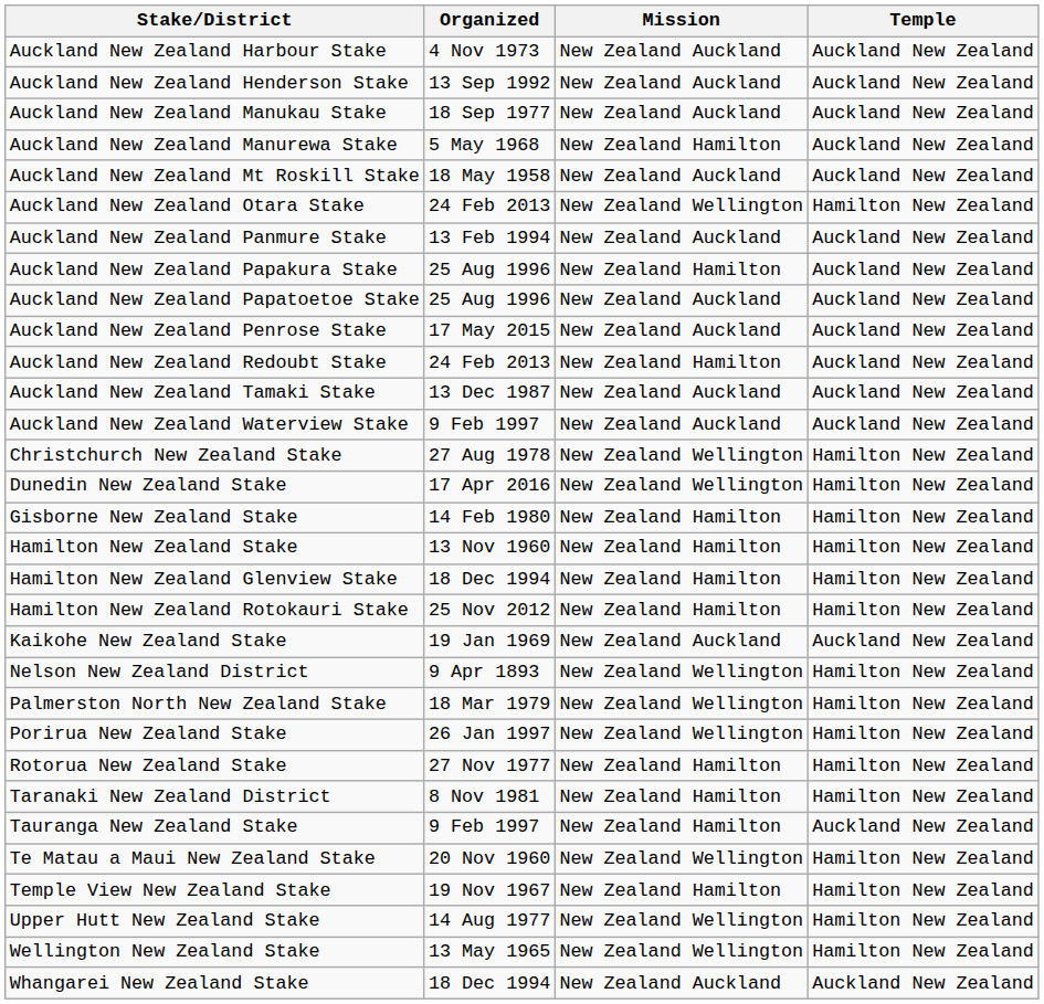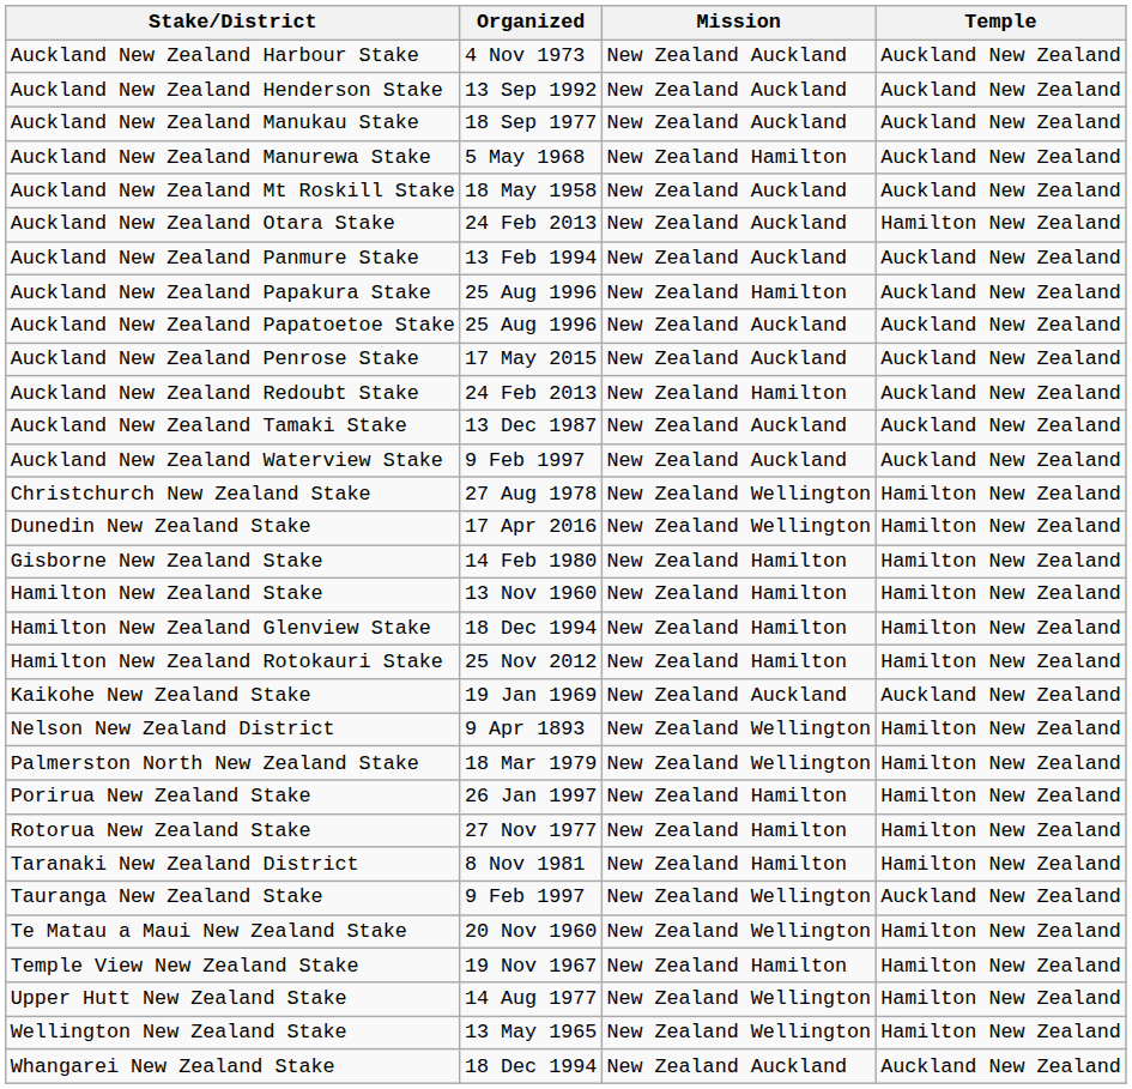Auckland New Zealand Otara Stake | Mission: New Zealand Wellington -> New Zealand Auckland
Porirua New Zealand Stake | Mission: New Zealand Wellington -> New Zealand Hamilton
Tauranga New Zealand Stake | Mission: New Zealand Hamilton -> New Zealand Wellington
